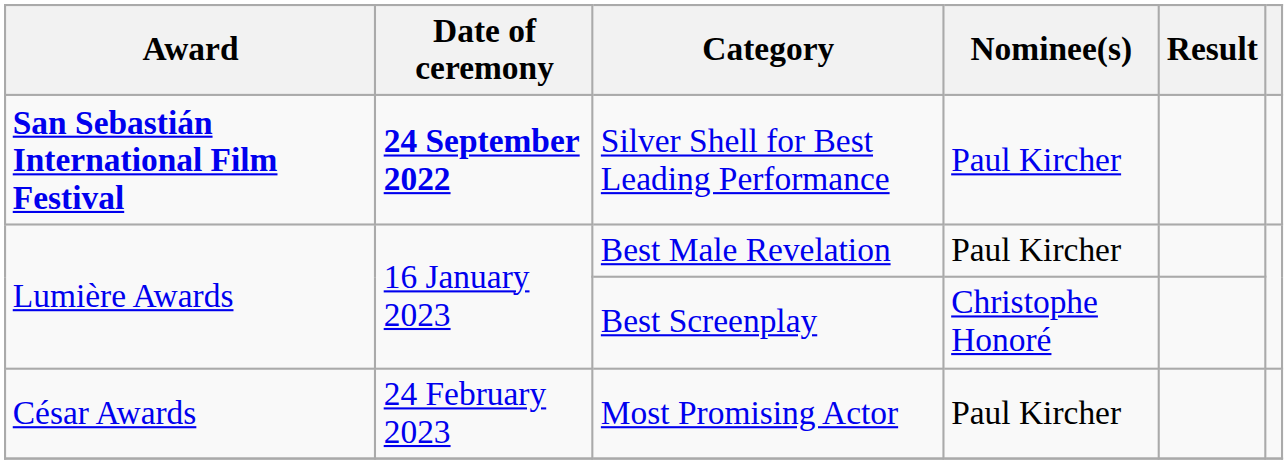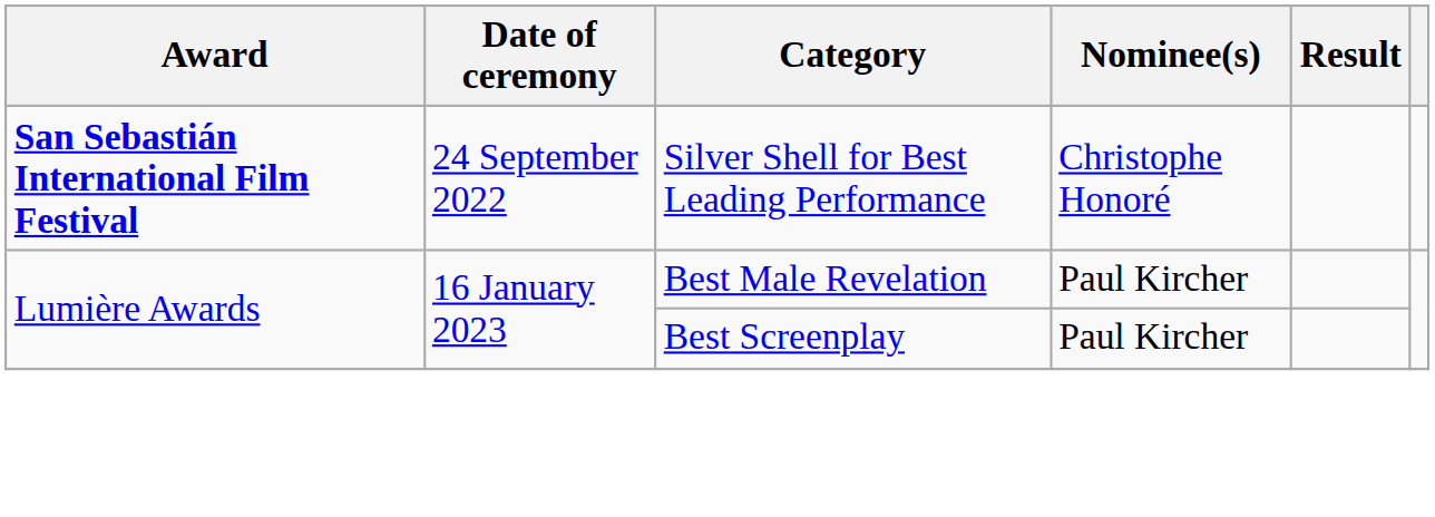Silver Shell for Best Leading Performance | Date of ceremony: bold -> normal
Silver Shell for Best Leading Performance | Nominee(s): Paul Kircher -> Christophe Honoré
Best Screenplay | Nominee(s): Christophe Honoré -> Paul Kircher
- row: César Awards | 24 February 2023 | Most Promising Actor | Paul Kircher
